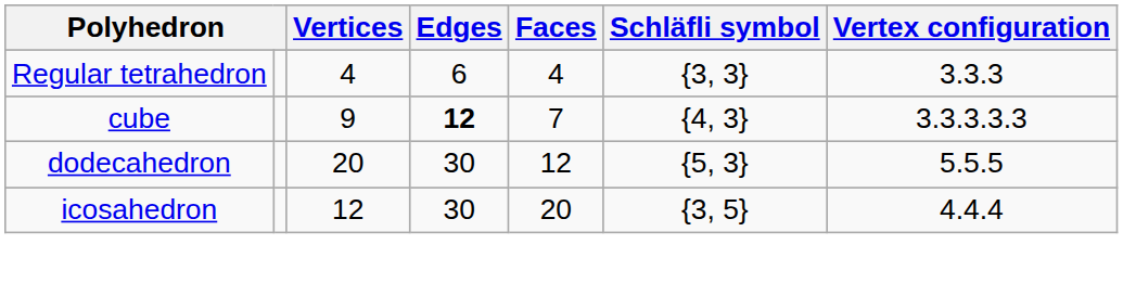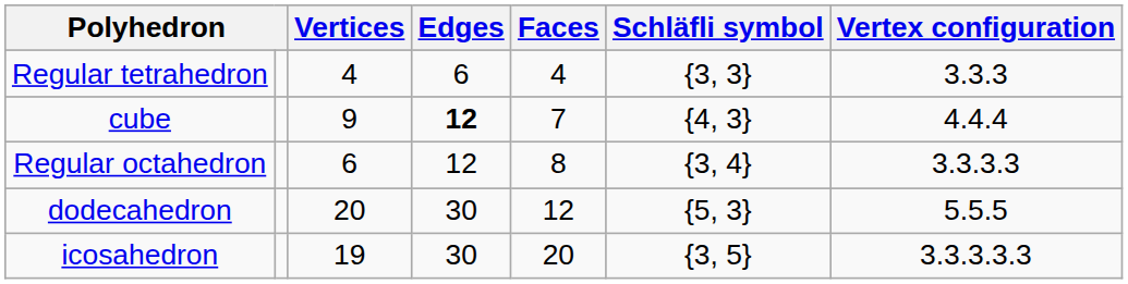cube | Vertex configuration: 3.3.3.3.3 -> 4.4.4
+ row: Regular octahedron | 6 | 12 | 8 | {3, 4} | 3.3.3.3
icosahedron | Vertices: 12 -> 19
icosahedron | Vertex configuration: 4.4.4 -> 3.3.3.3.3
